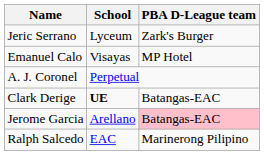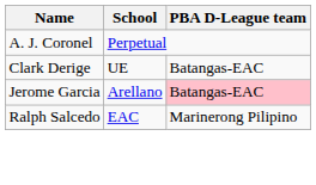- row: Jeric Serrano | Lyceum | Zark's Burger
- row: Emanuel Calo | Visayas | MP Hotel
Clark Derige | School: bold -> normal
